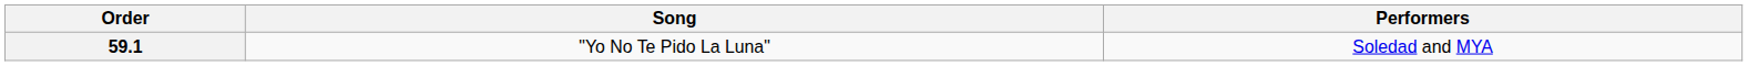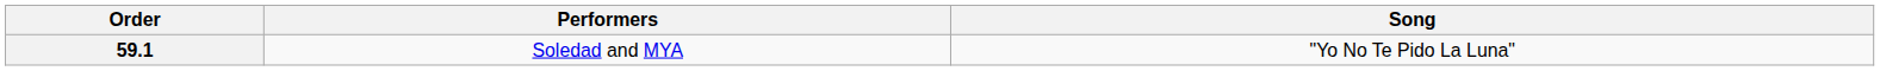columns swapped: Performers <-> Song
